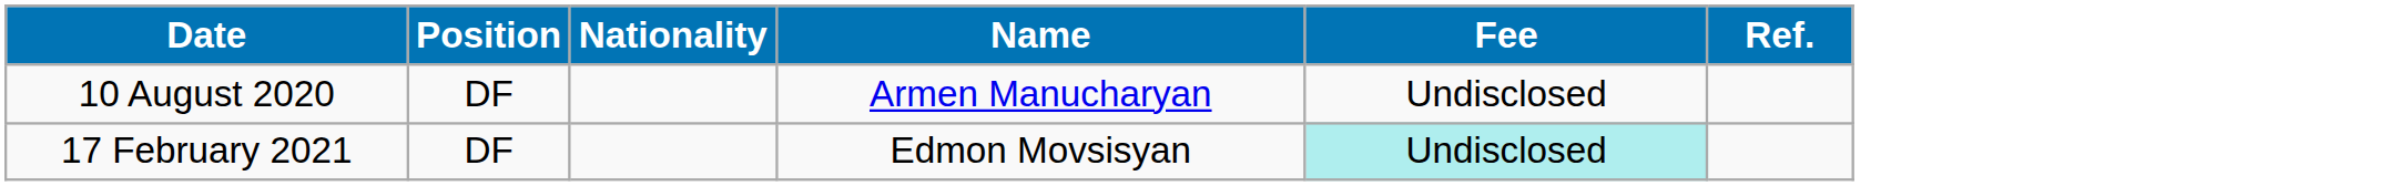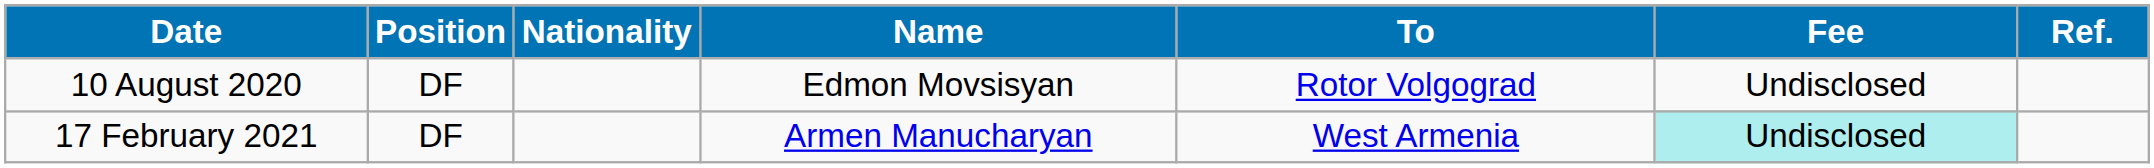+ column: To | Rotor Volgograd | West Armenia
10 August 2020 | Name: Armen Manucharyan -> Edmon Movsisyan
17 February 2021 | Name: Edmon Movsisyan -> Armen Manucharyan
